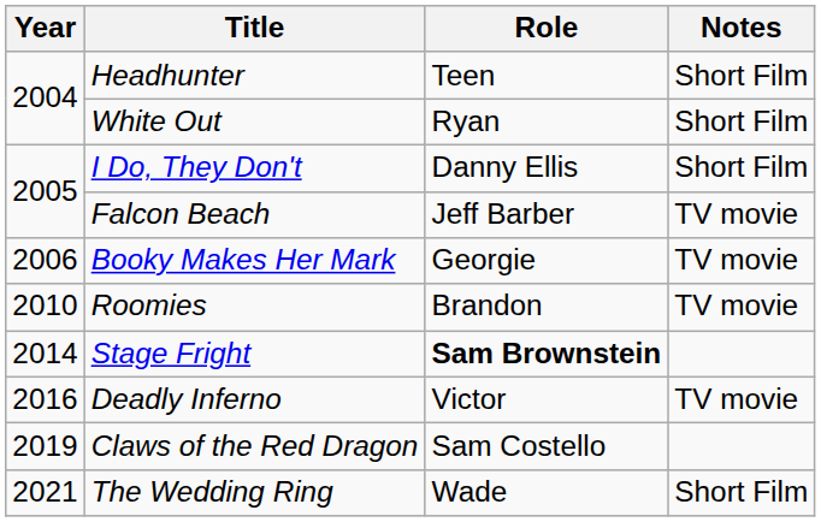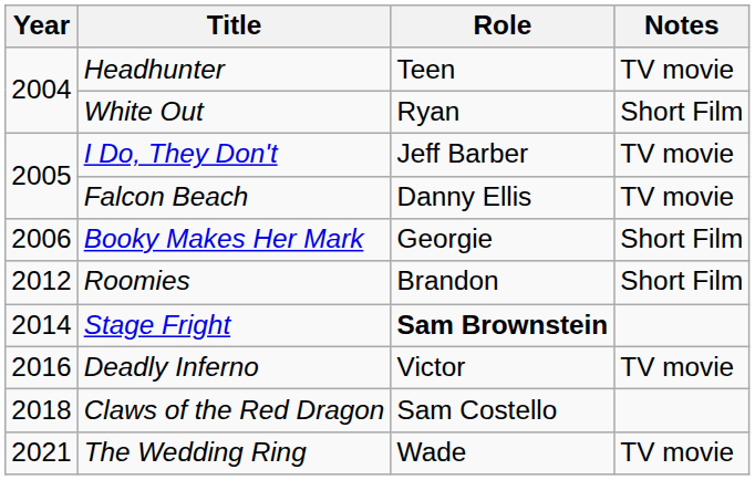Headhunter | Notes: Short Film -> TV movie
I Do, They Don't | Role: Danny Ellis -> Jeff Barber
I Do, They Don't | Notes: Short Film -> TV movie
Falcon Beach | Role: Jeff Barber -> Danny Ellis
Booky Makes Her Mark | Notes: TV movie -> Short Film
Roomies | Year: 2010 -> 2012
Roomies | Notes: TV movie -> Short Film
Claws of the Red Dragon | Year: 2019 -> 2018
The Wedding Ring | Notes: Short Film -> TV movie
